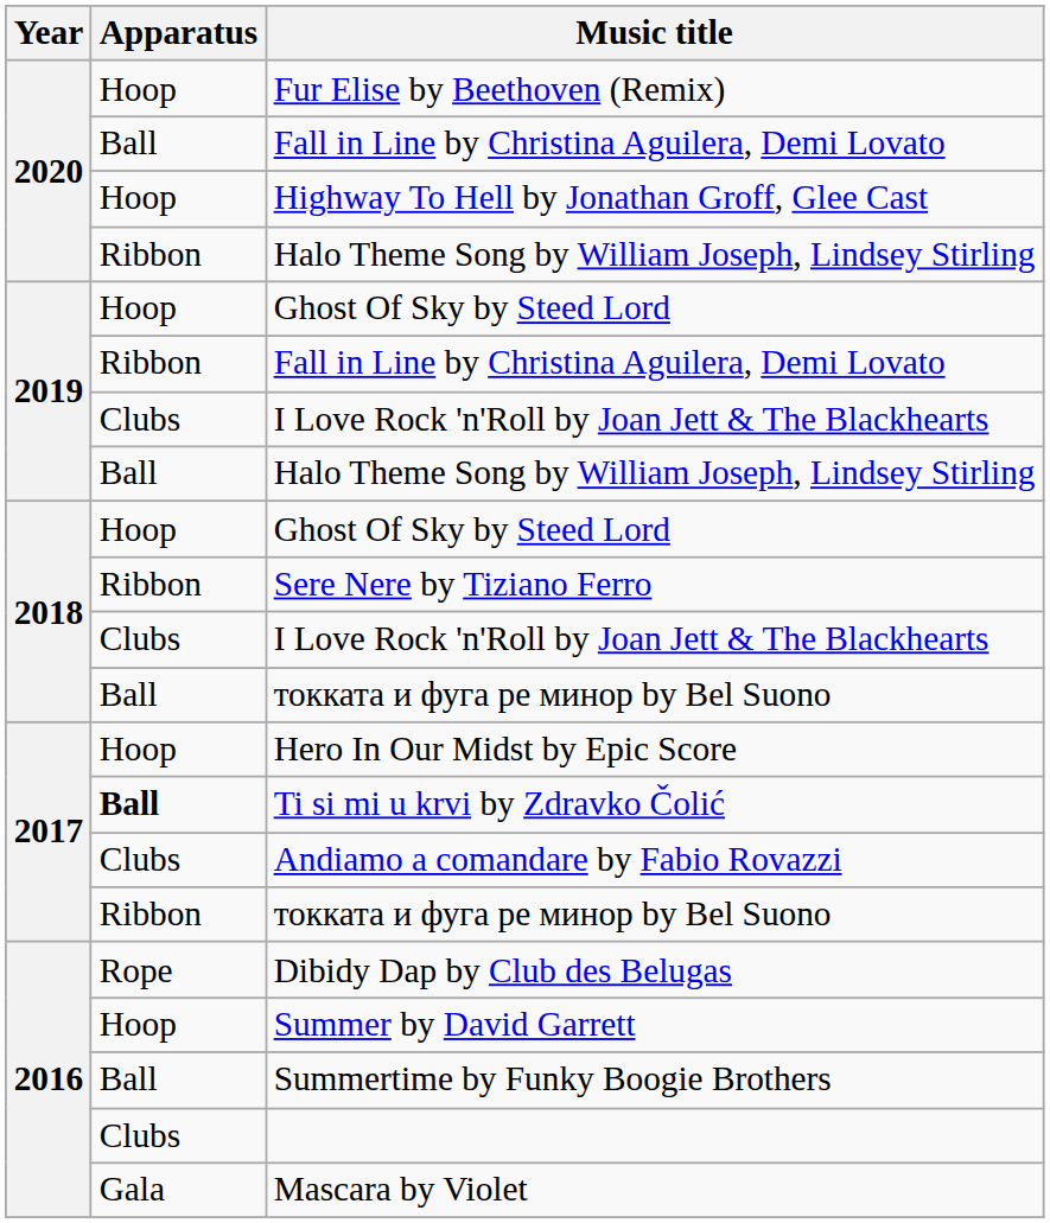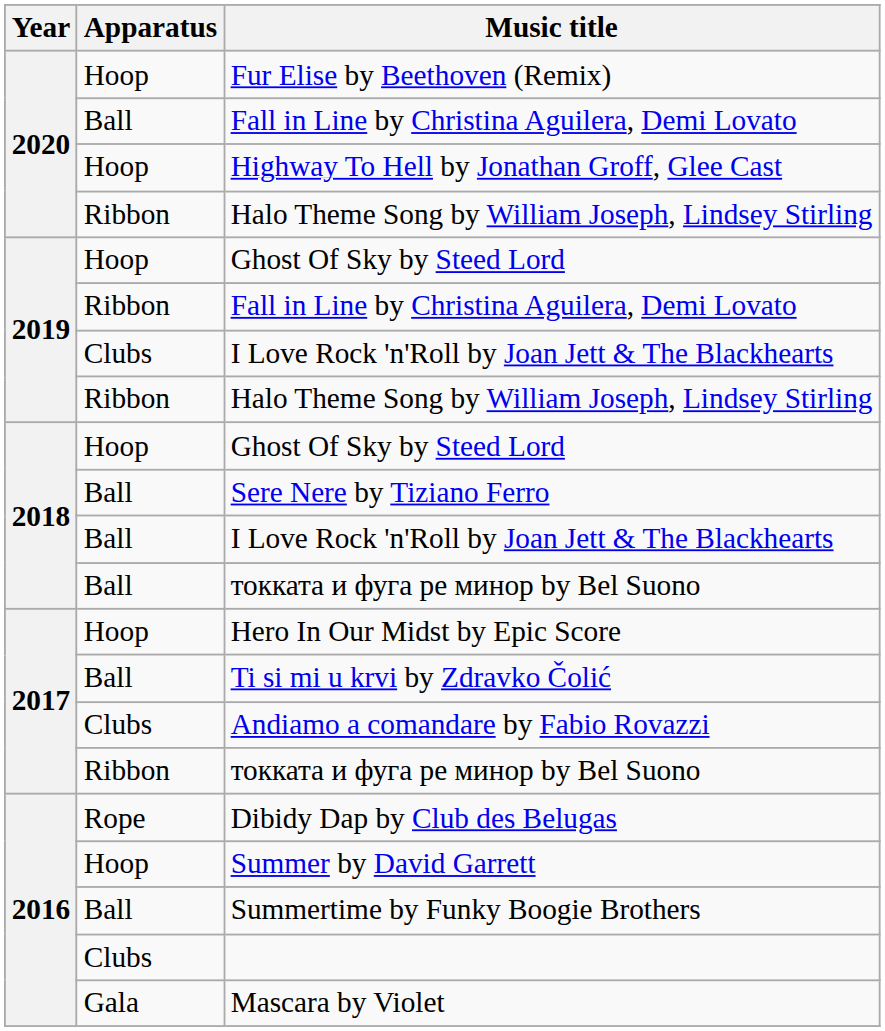2019 / Halo Theme Song by William Joseph, Lindsey Stirling | Apparatus: Ball -> Ribbon
Sere Nere by Tiziano Ferro | Apparatus: Ribbon -> Ball
2018 / I Love Rock 'n'Roll by Joan Jett & The Blackhearts | Apparatus: Clubs -> Ball
Ti si mi u krvi by Zdravko Čolić | Apparatus: bold -> normal
